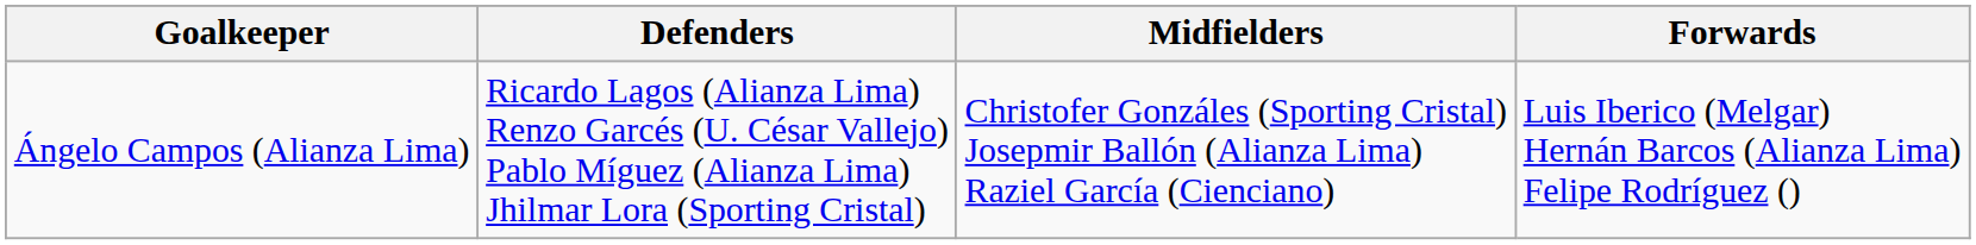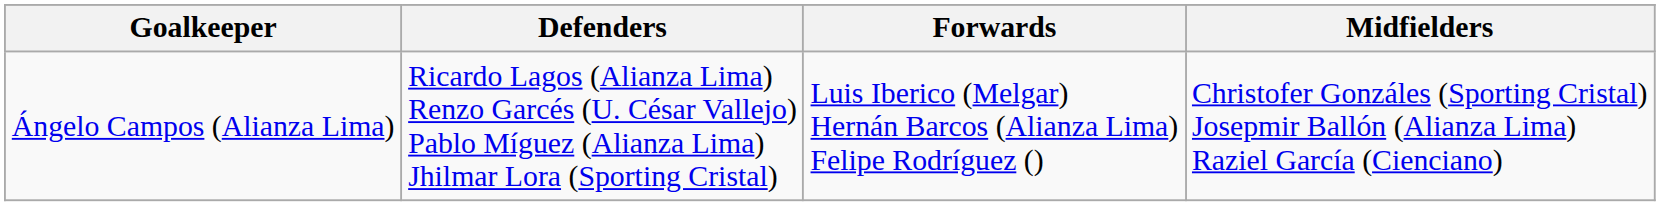columns swapped: Midfielders <-> Forwards
